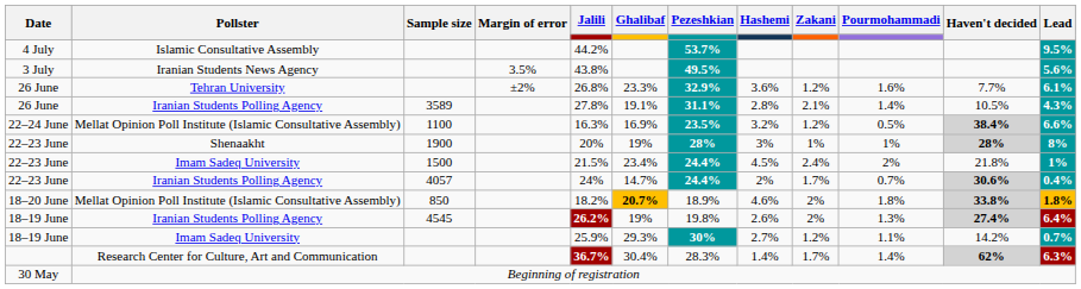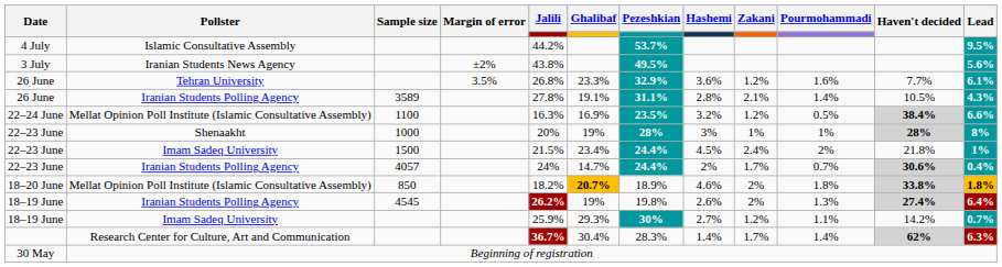3 July | Margin of error: 3.5% -> ±2%
26 June / Tehran University | Margin of error: ±2% -> 3.5%
22–23 June / Shenaakht | Sample size: 1900 -> 1000
